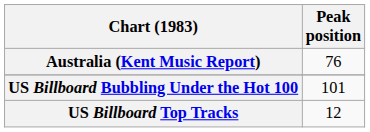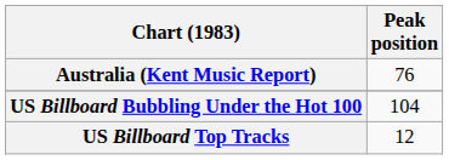US Billboard Bubbling Under the Hot 100 | Peak position: 101 -> 104
